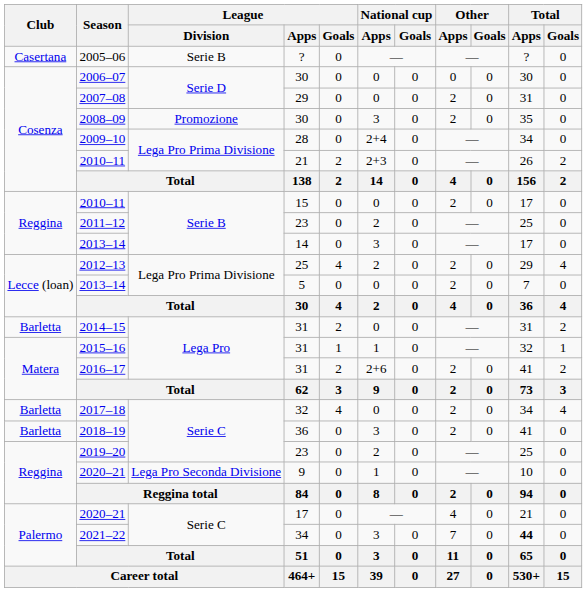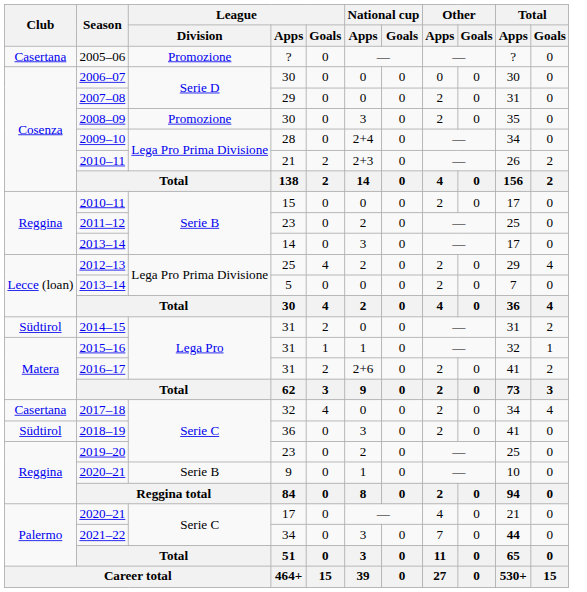2005–06 | League / Division: Serie B -> Promozione
2014–15 | Club: Barletta -> Südtirol
2017–18 | Club: Barletta -> Casertana
2018–19 | Club: Barletta -> Südtirol
2020–21 / 9 | League / Division: Lega Pro Seconda Divisione -> Serie B
